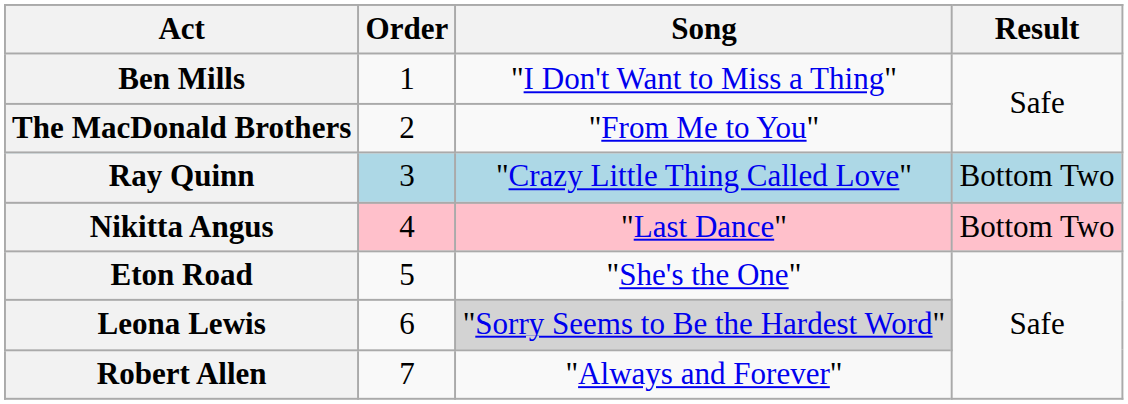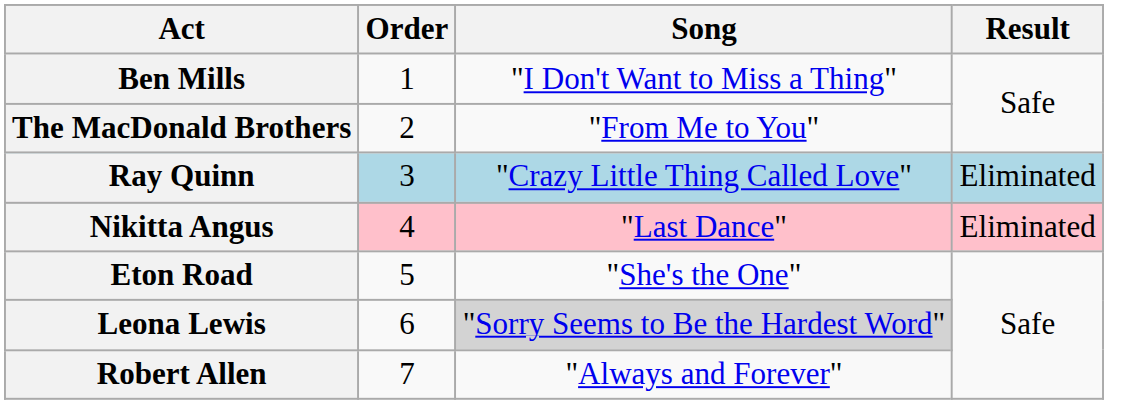Ray Quinn | Result: Bottom Two -> Eliminated
Nikitta Angus | Result: Bottom Two -> Eliminated
